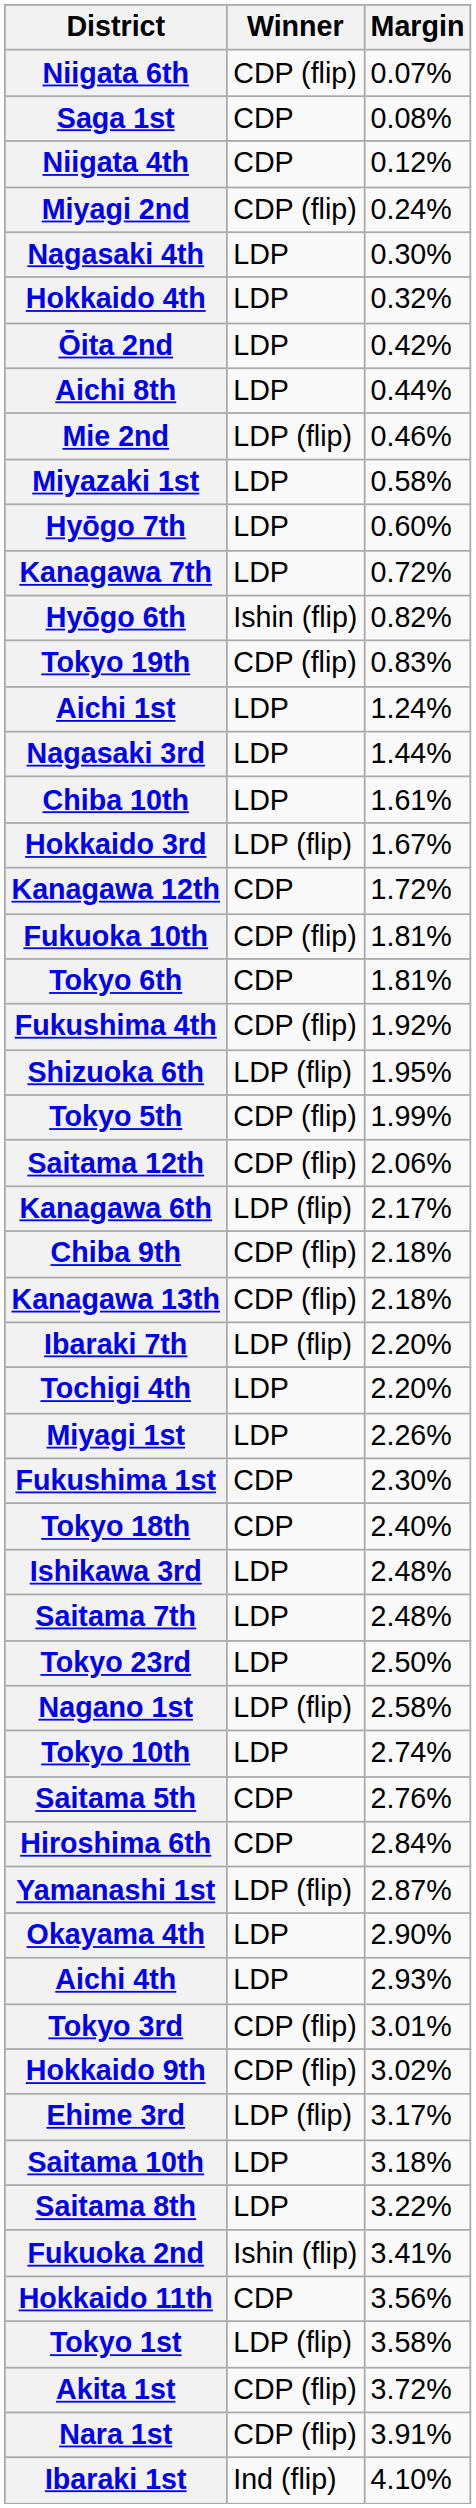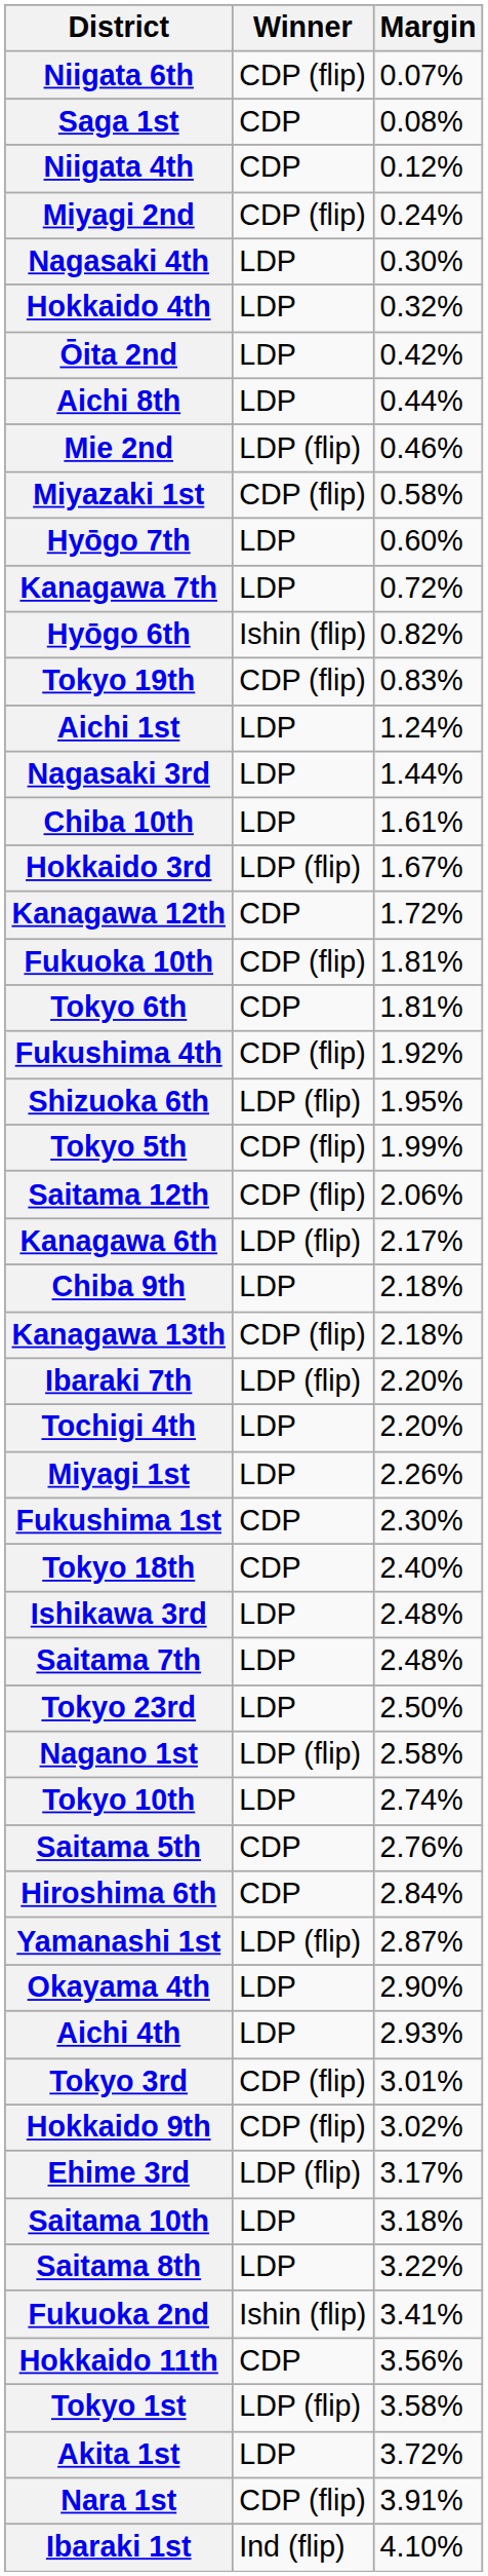Miyazaki 1st | Winner: LDP -> CDP (flip)
Chiba 9th | Winner: CDP (flip) -> LDP
Akita 1st | Winner: CDP (flip) -> LDP
